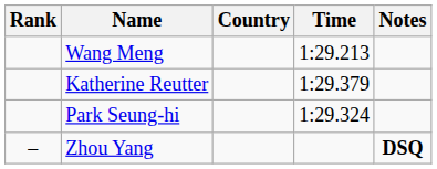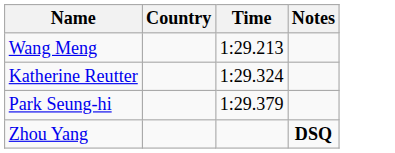- column: Rank | –
Katherine Reutter | Time: 1:29.379 -> 1:29.324
Park Seung-hi | Time: 1:29.324 -> 1:29.379
